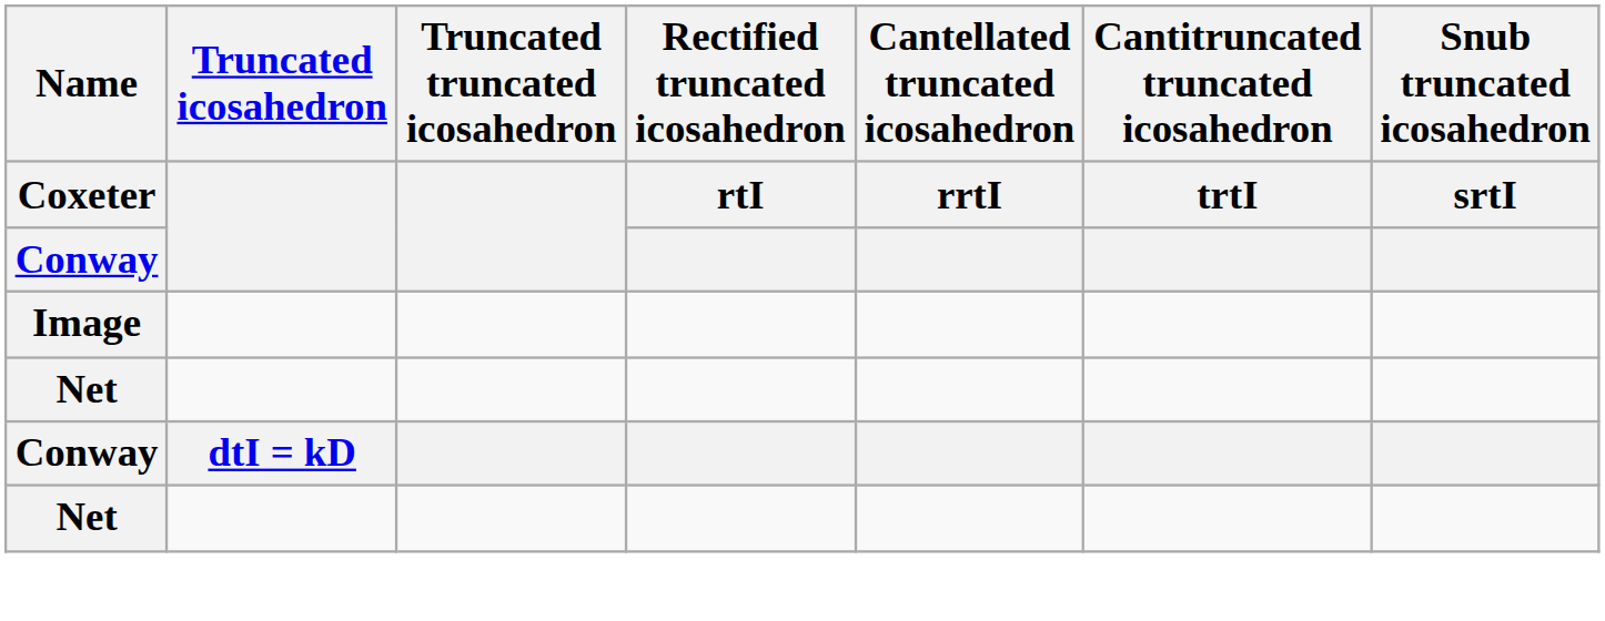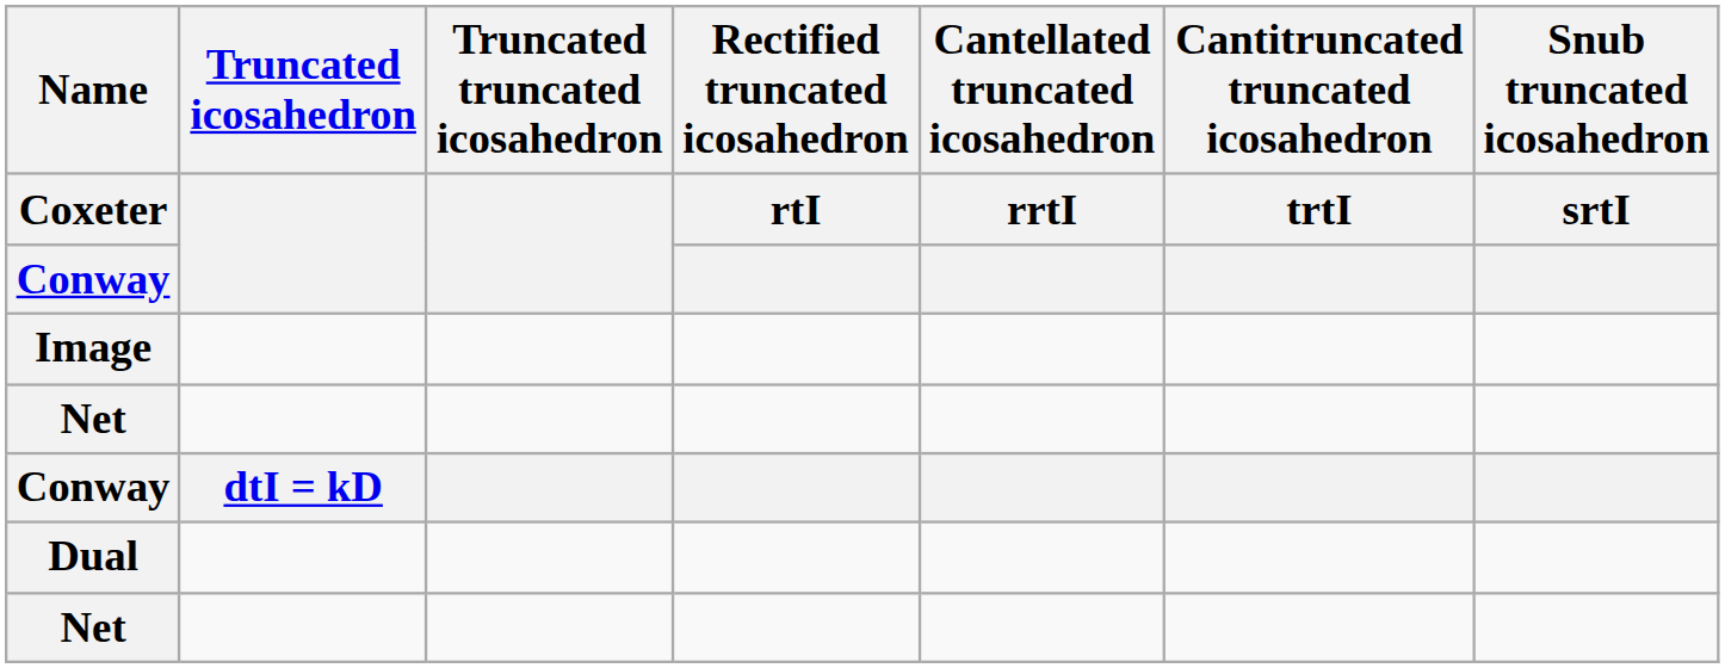+ row: Dual
